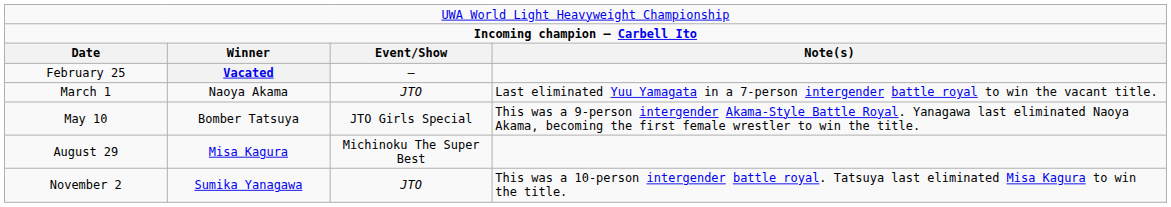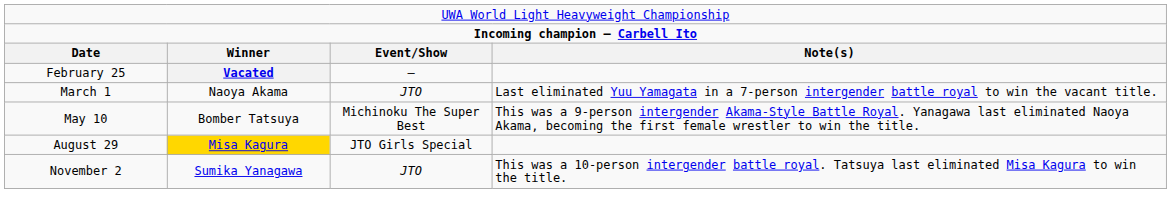May 10 | column 3: JTO Girls Special -> Michinoku The Super Best
August 29 | column 2: no background -> gold background
August 29 | column 3: Michinoku The Super Best -> JTO Girls Special
